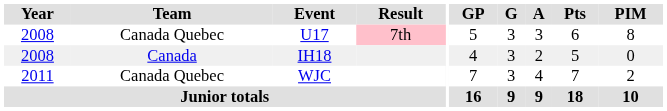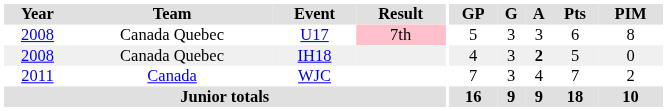IH18 | Team: Canada -> Canada Quebec
IH18 | A: normal -> bold
WJC | Team: Canada Quebec -> Canada
